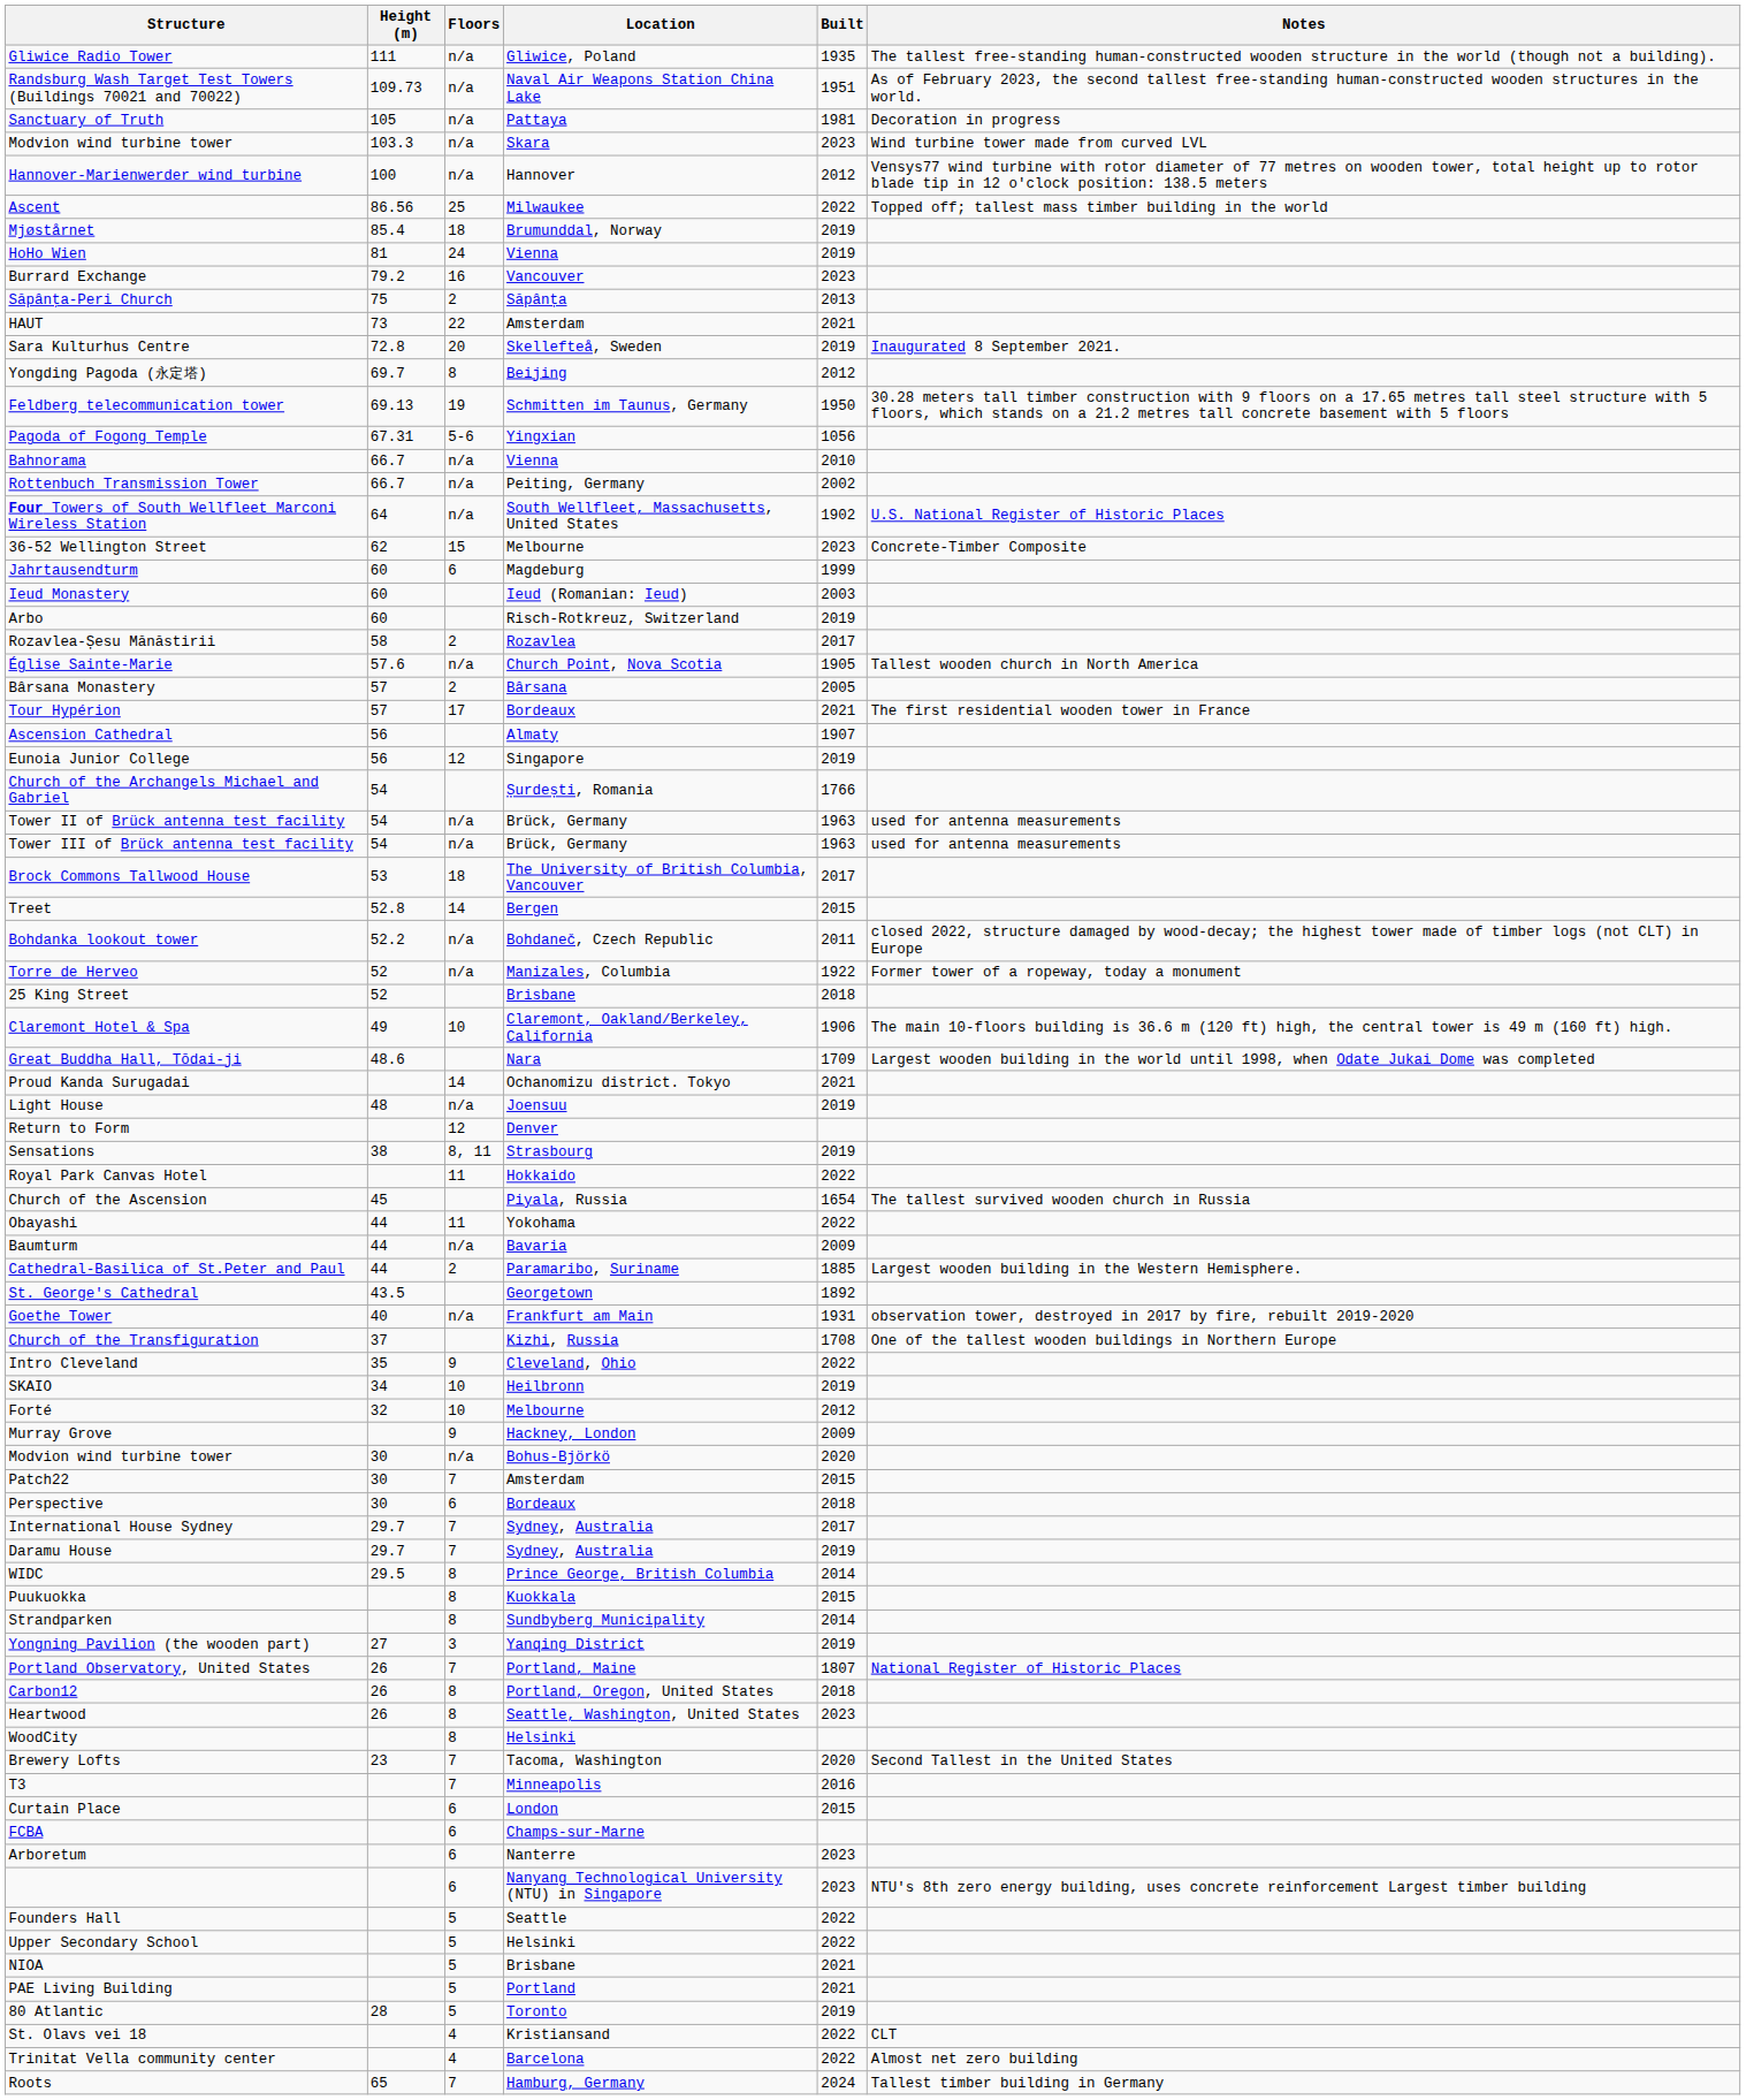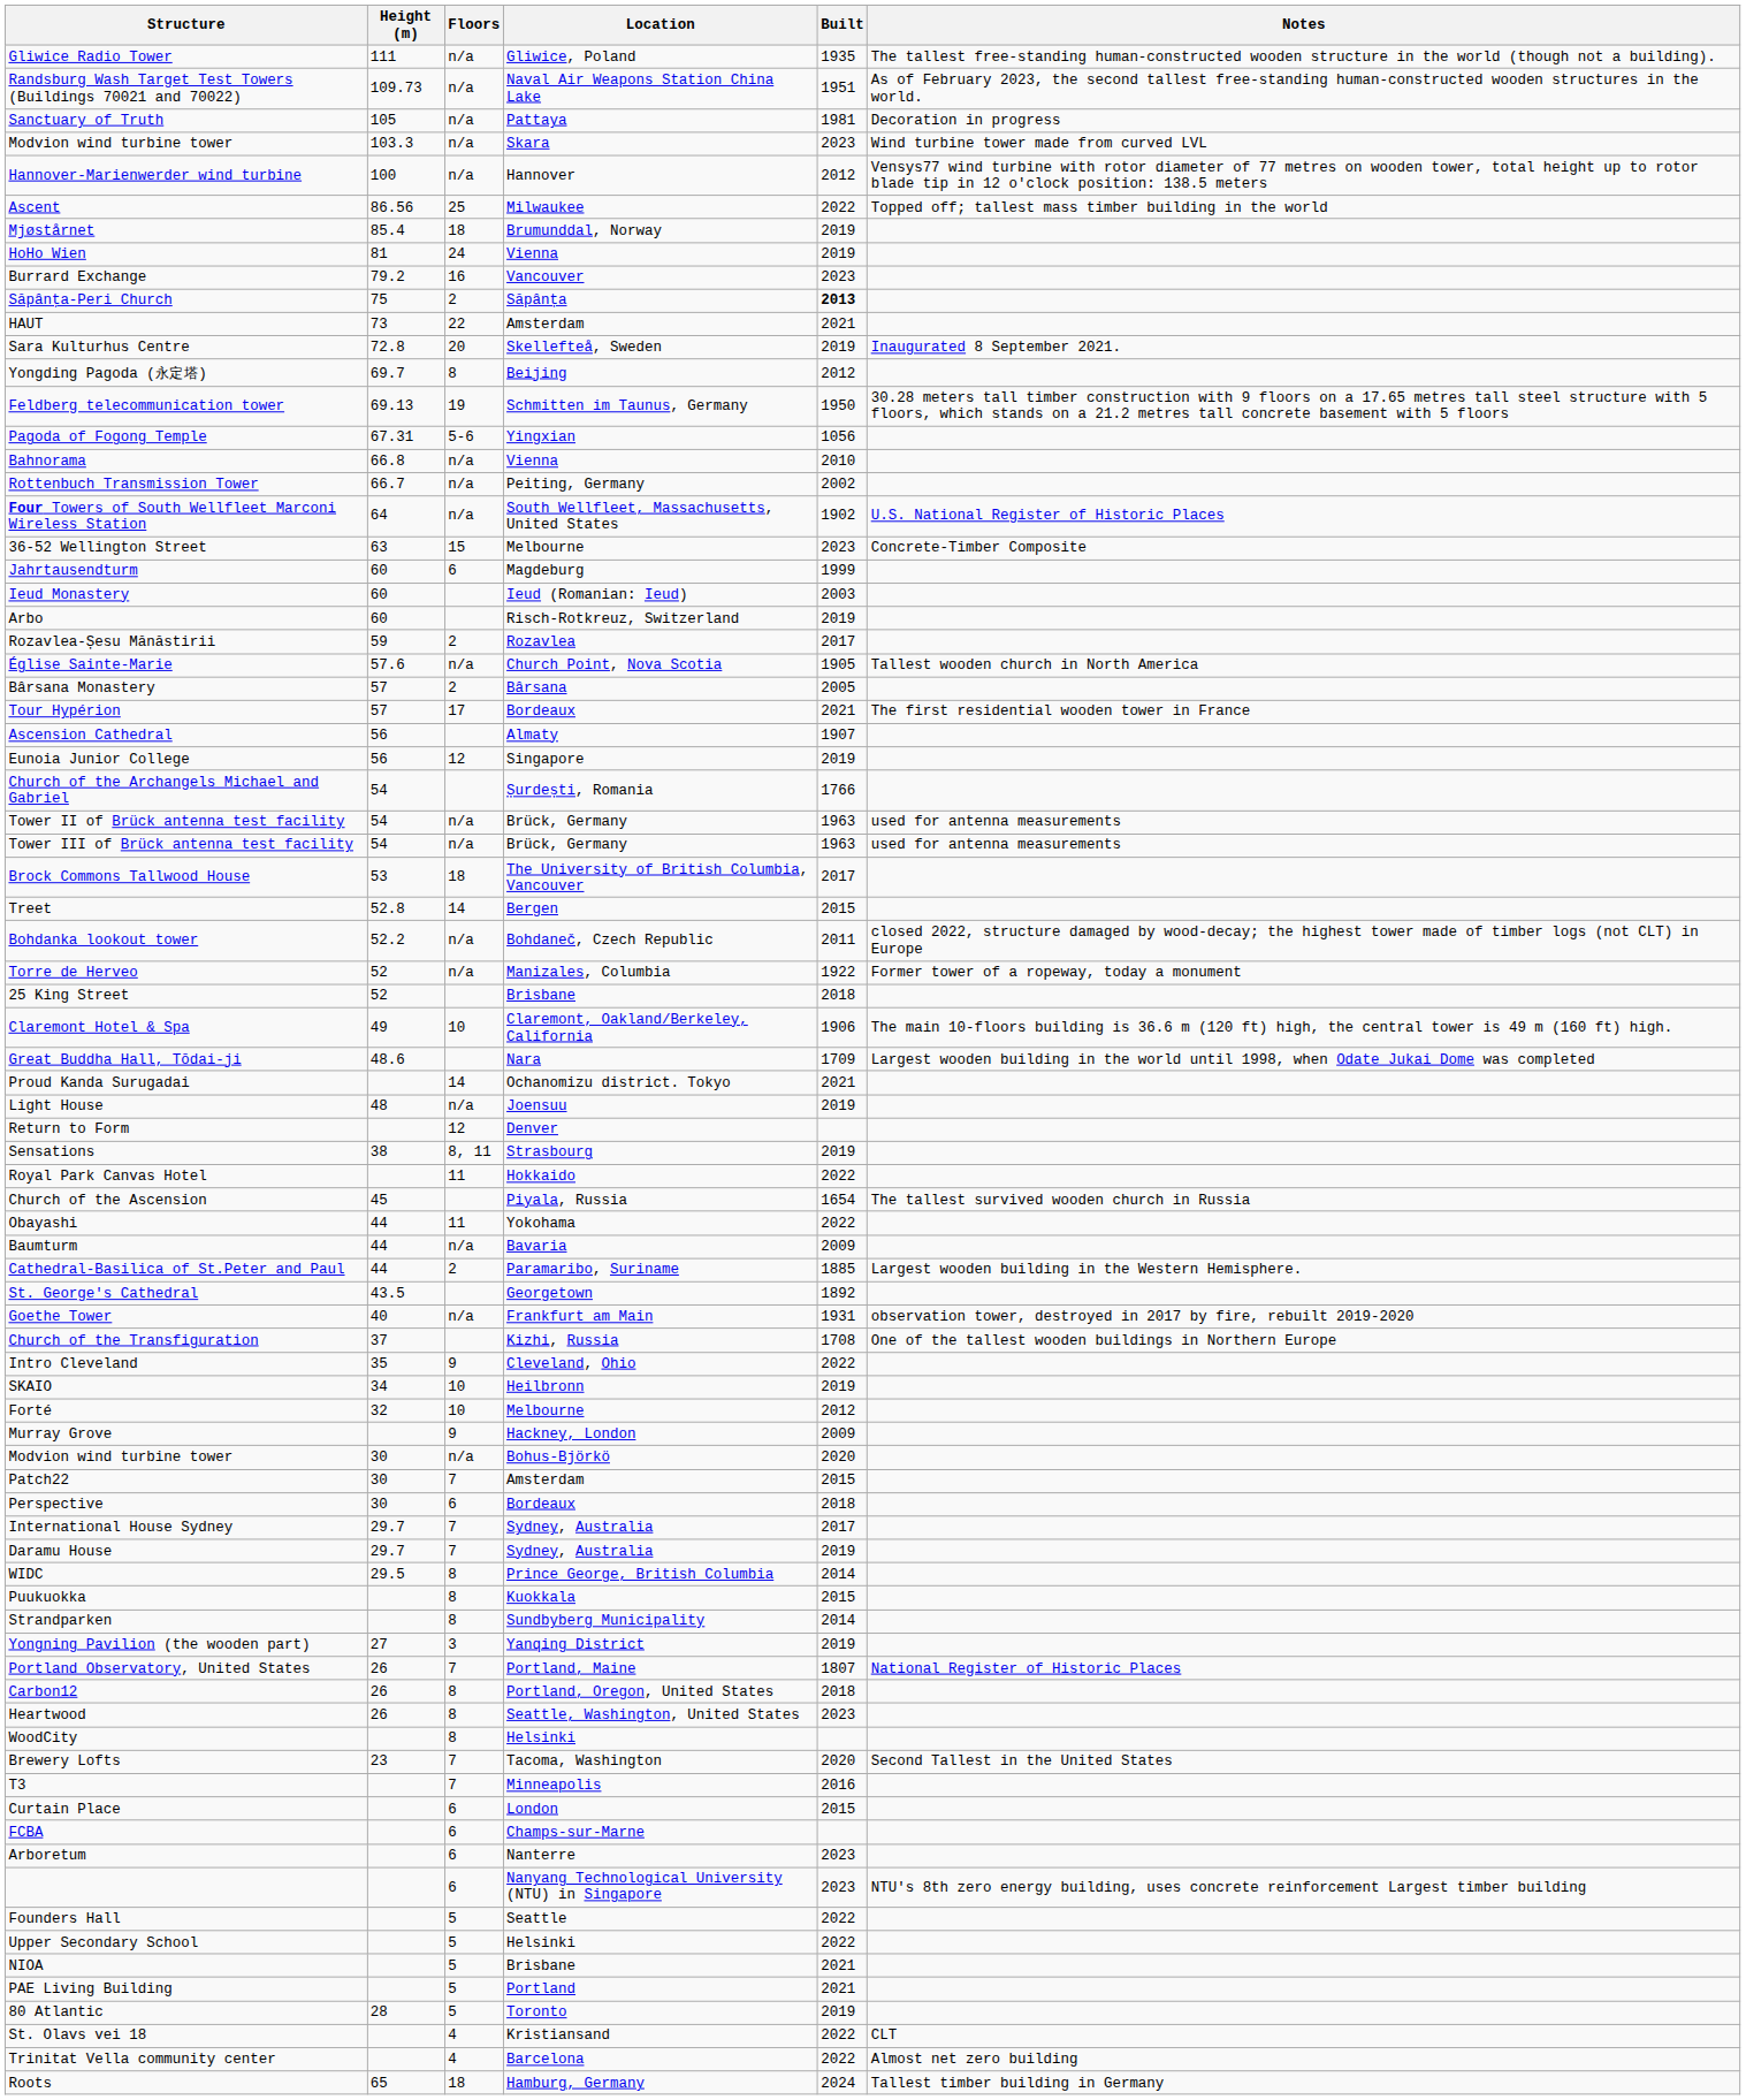Săpânţa-Peri Church | Built: normal -> bold
Bahnorama | Height (m): 66.7 -> 66.8
36-52 Wellington Street | Height (m): 62 -> 63
Rozavlea-Șesu Mănăstirii | Height (m): 58 -> 59
Roots | Floors: 7 -> 18
